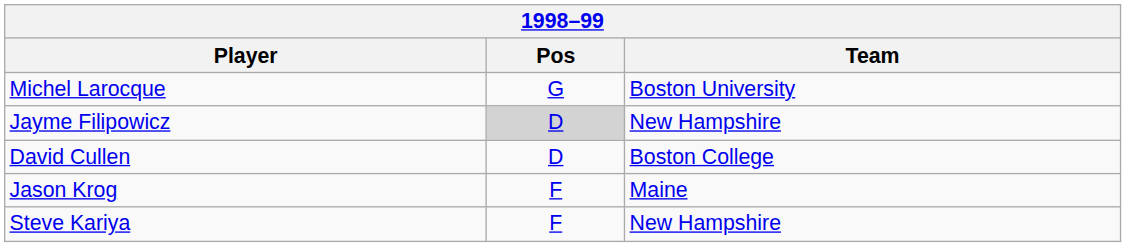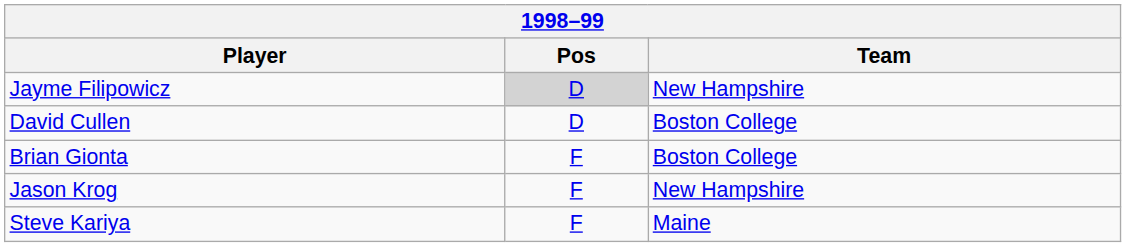- row: Michel Larocque | G | Boston University
+ row: Brian Gionta | F | Boston College
Jason Krog | Team: Maine -> New Hampshire
Steve Kariya | Team: New Hampshire -> Maine
